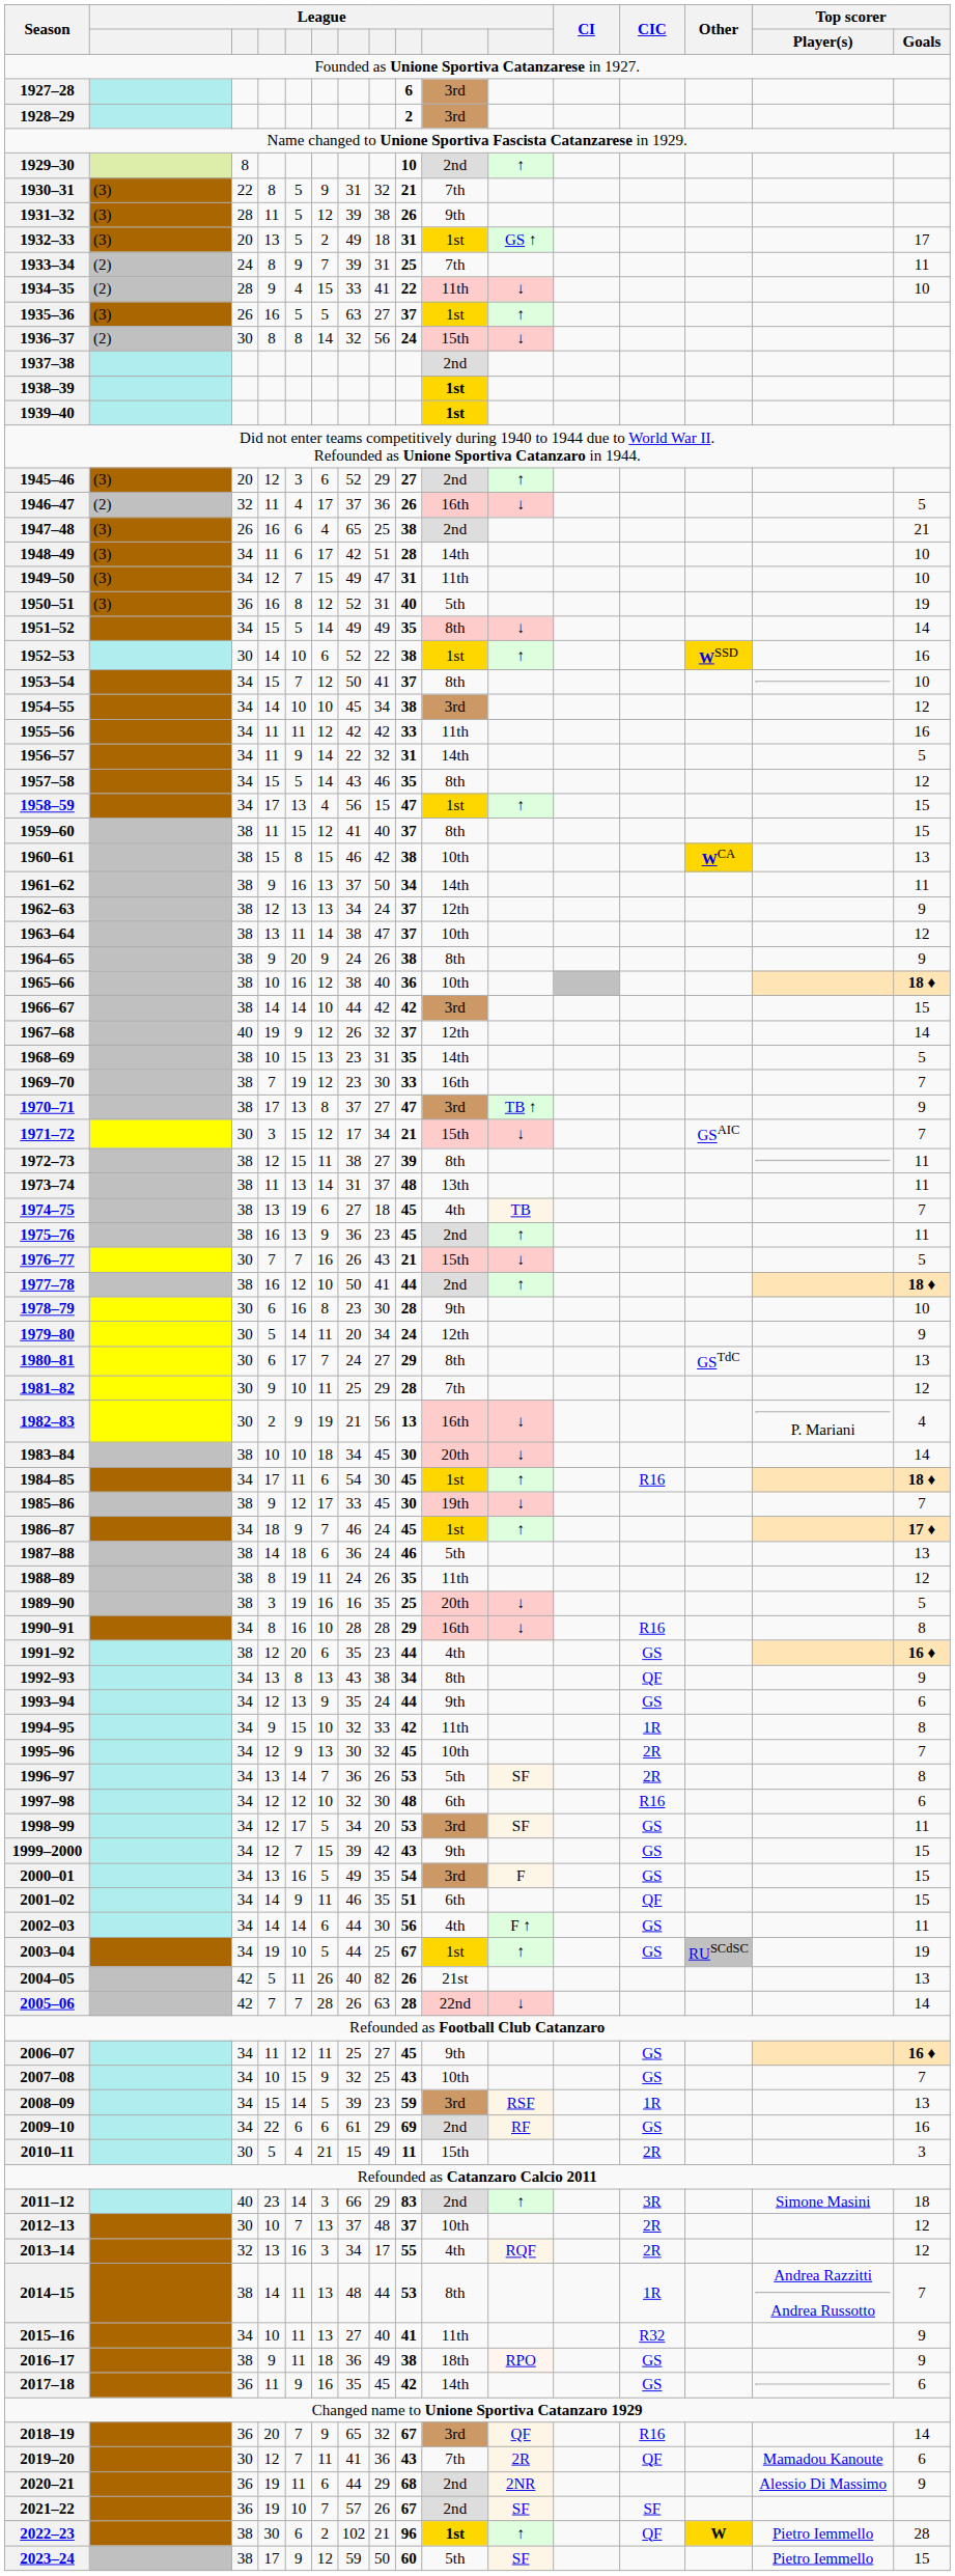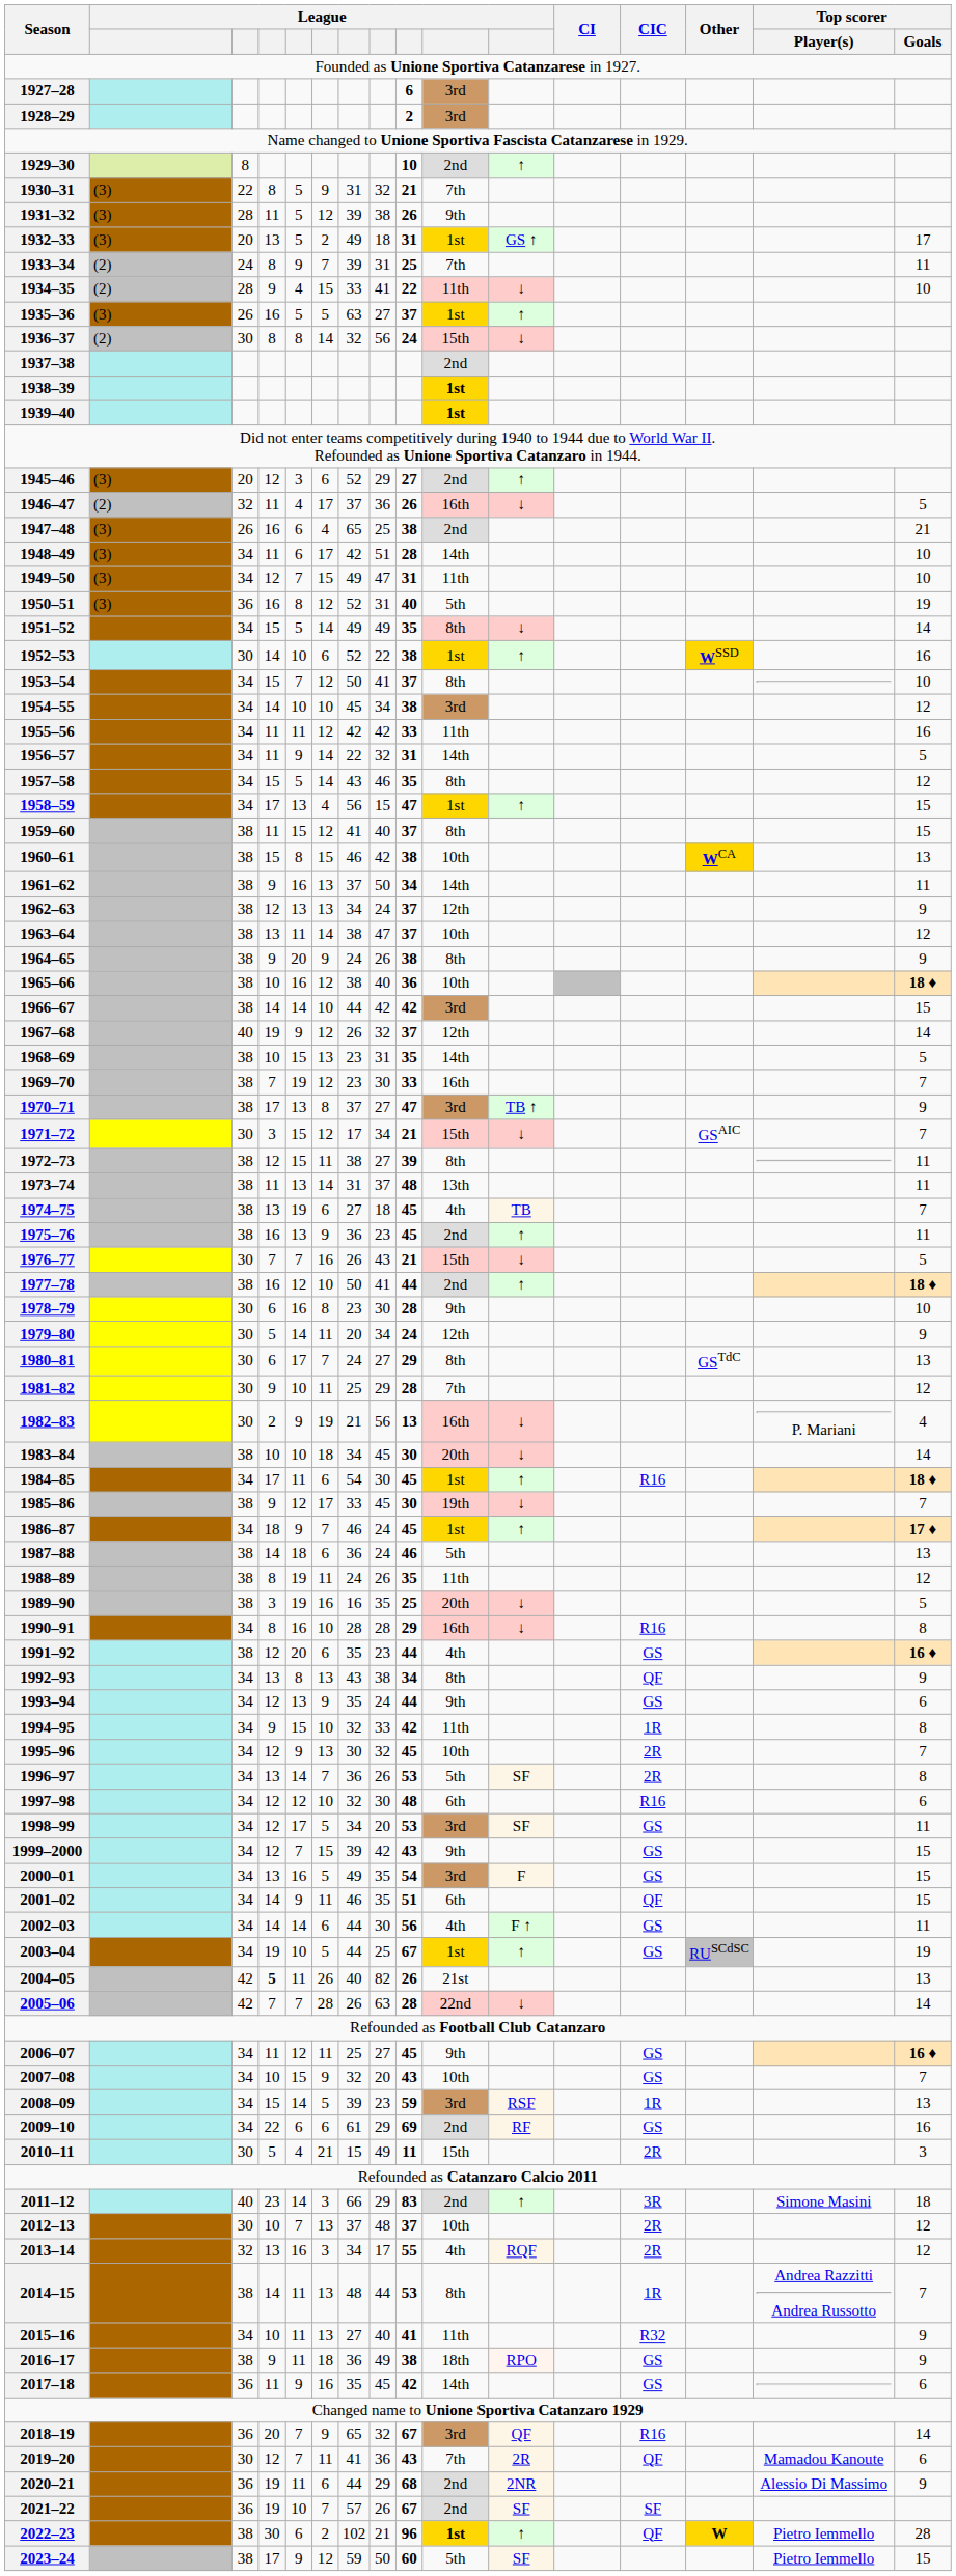2004–05 | column 4: normal -> bold
2007–08 | column 8: 25 -> 20
